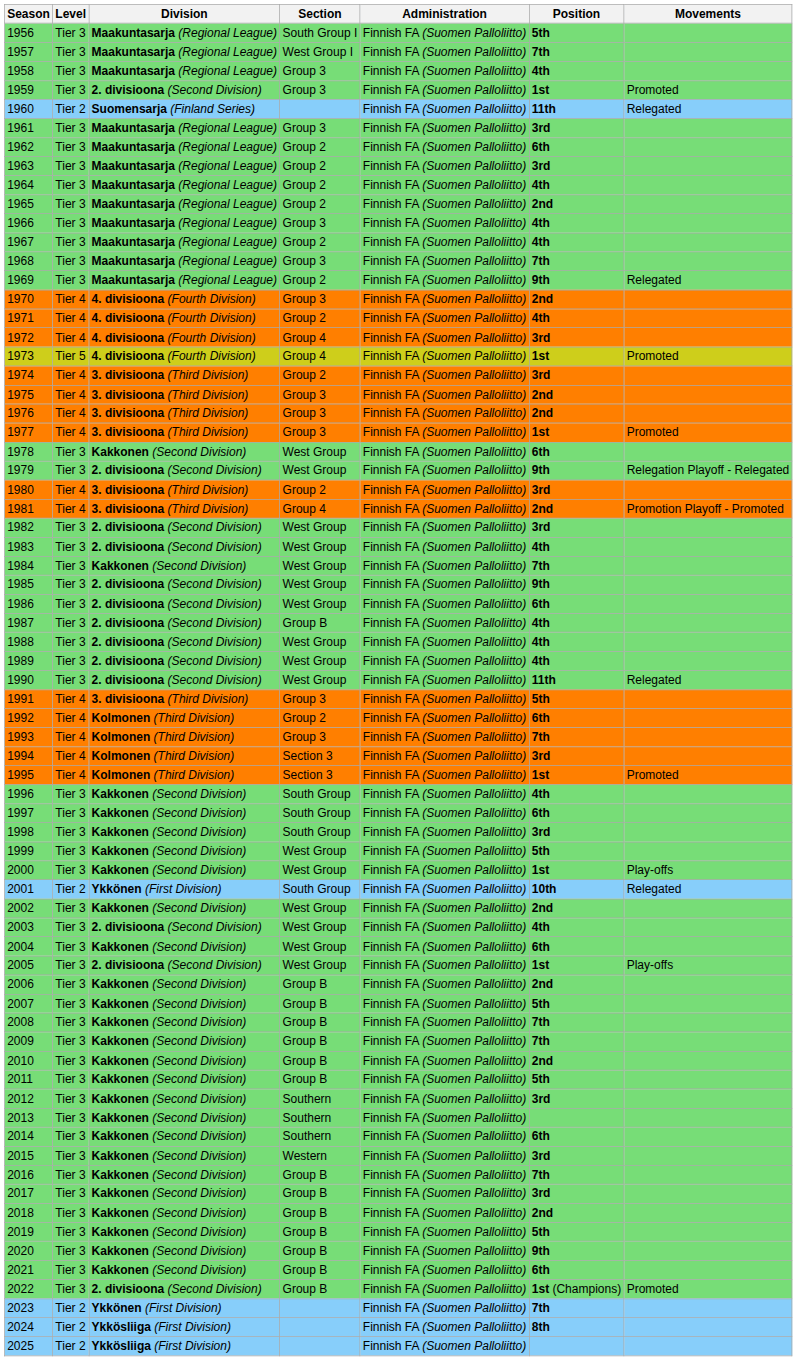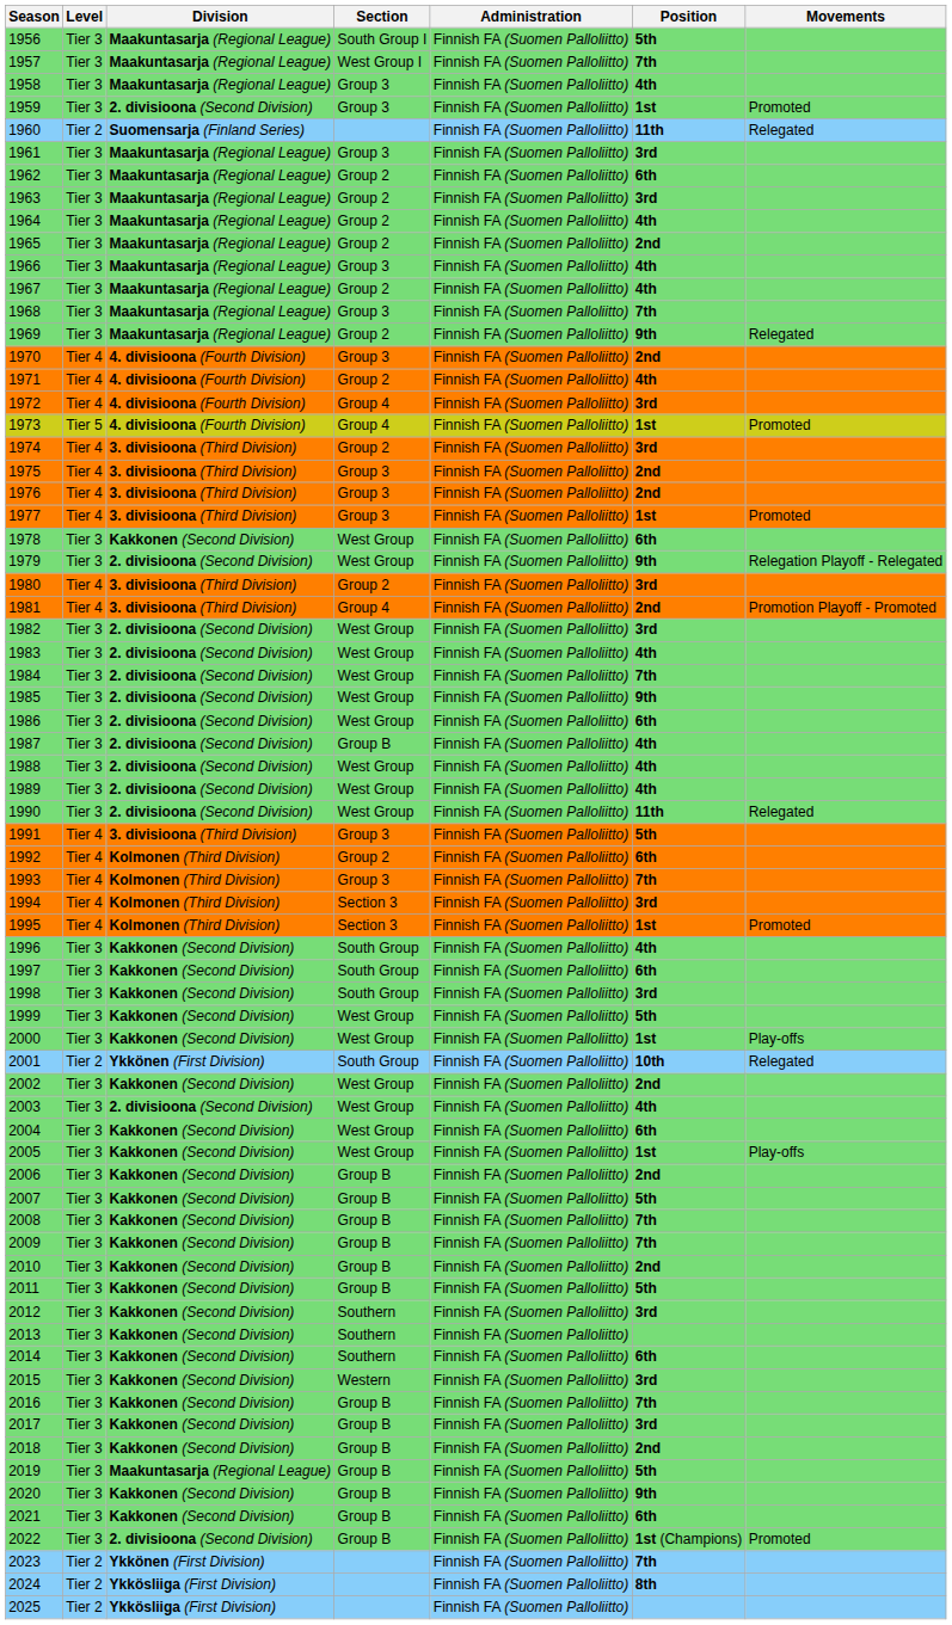1984 | Division: Kakkonen (Second Division) -> 2. divisioona (Second Division)
2005 | Division: 2. divisioona (Second Division) -> Kakkonen (Second Division)
2019 | Division: Kakkonen (Second Division) -> Maakuntasarja (Regional League)
